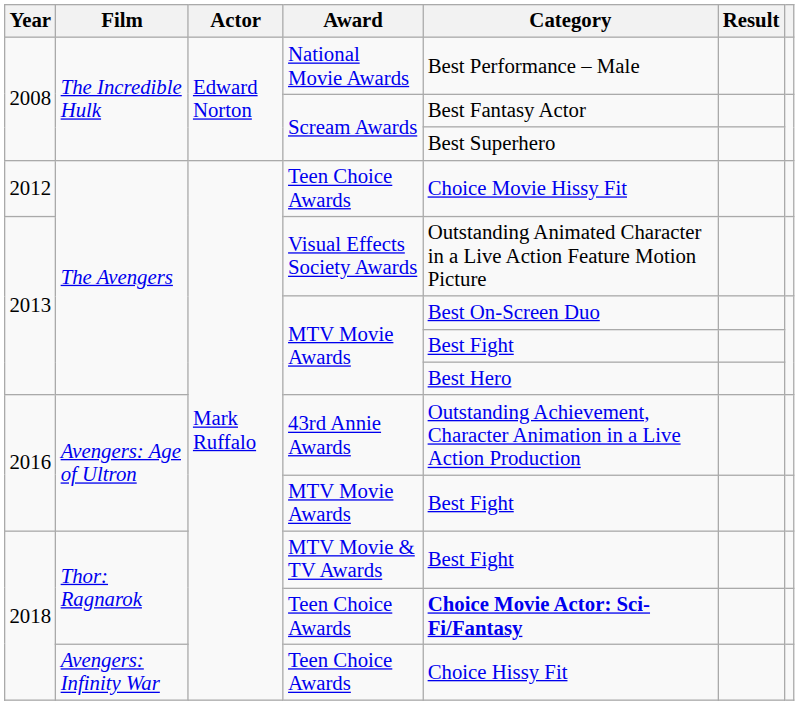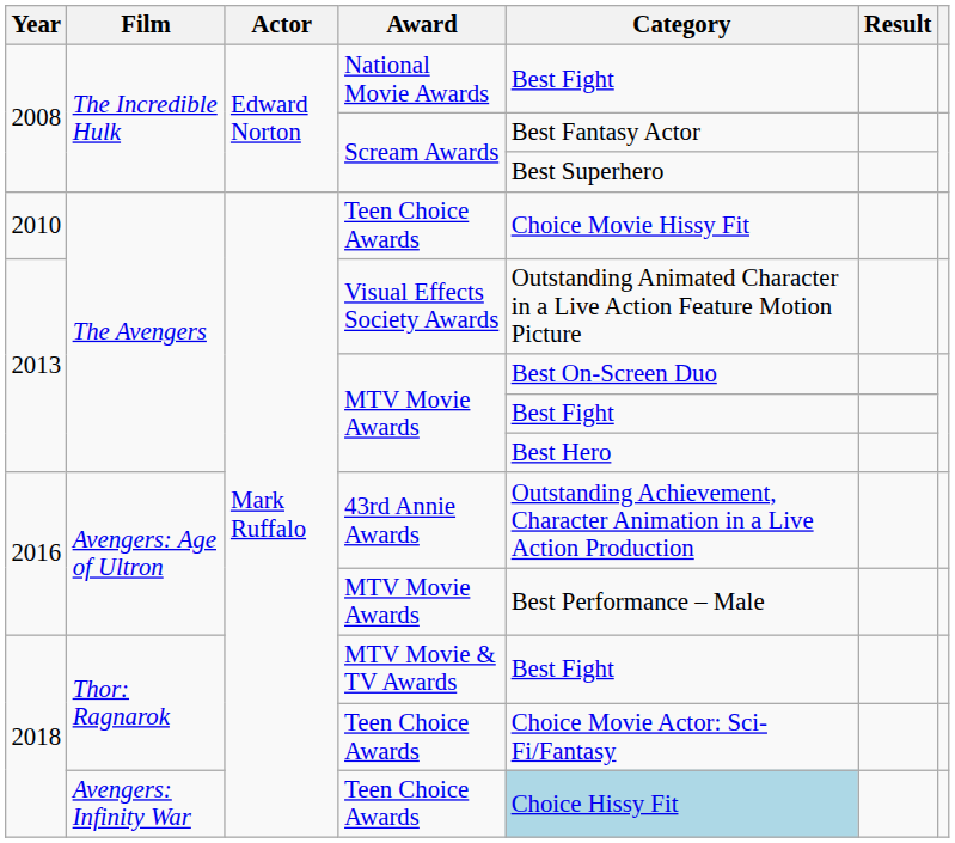National Movie Awards | Category: Best Performance – Male -> Best Fight
The Avengers / Teen Choice Awards | Year: 2012 -> 2010
Avengers: Age of Ultron / MTV Movie Awards | Category: Best Fight -> Best Performance – Male
Thor: Ragnarok / Teen Choice Awards | Category: bold -> normal
Avengers: Infinity War / Teen Choice Awards | Category: no background -> lightblue background
